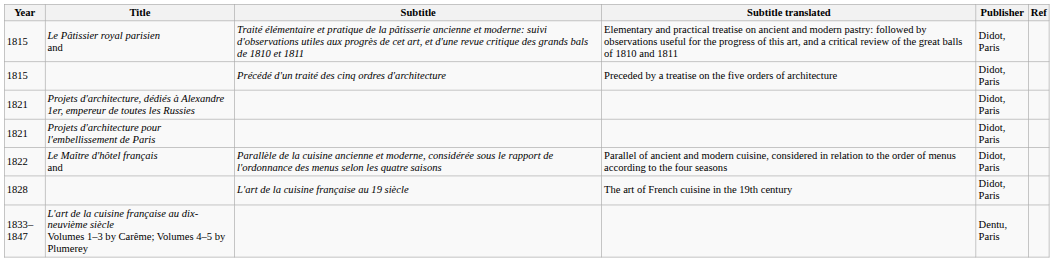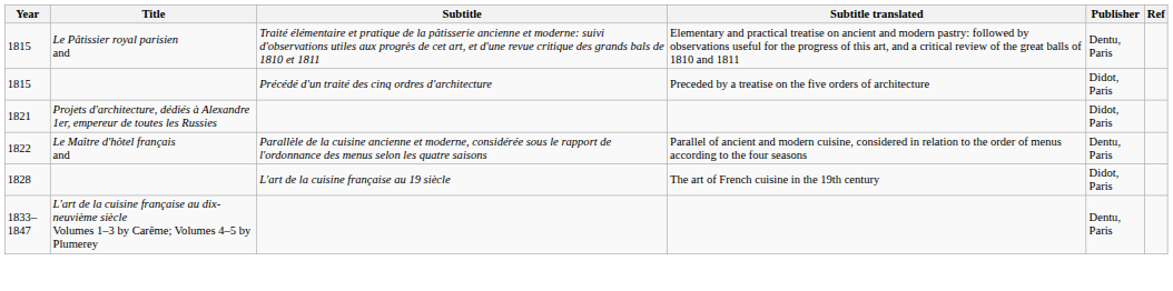Le Pâtissier royal parisien and | Publisher: Didot, Paris -> Dentu, Paris
- row: 1821 | Projets d'architecture pour l'embellissement de Paris | Didot, Paris
Le Maître d'hôtel français and | Publisher: Didot, Paris -> Dentu, Paris
